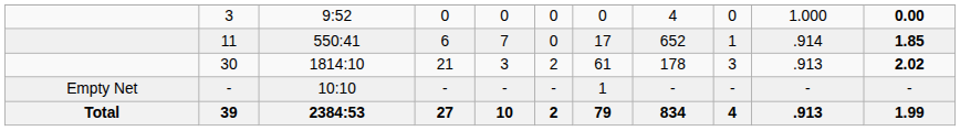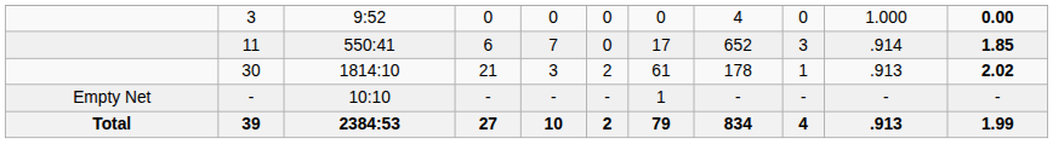11 | column 9: 1 -> 3
30 | column 9: 3 -> 1
